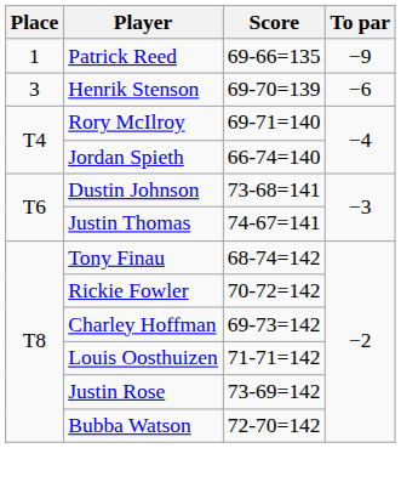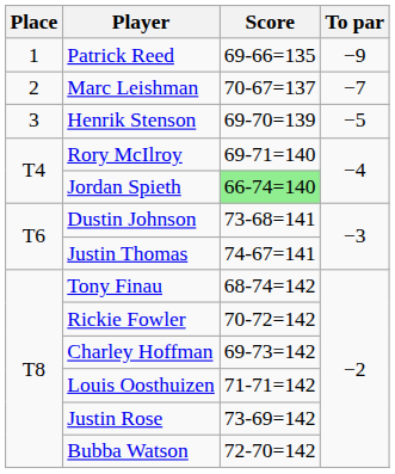+ row: 2 | Marc Leishman | 70-67=137 | −7
Henrik Stenson | To par: −6 -> −5
Jordan Spieth | Score: no background -> lightgreen background
